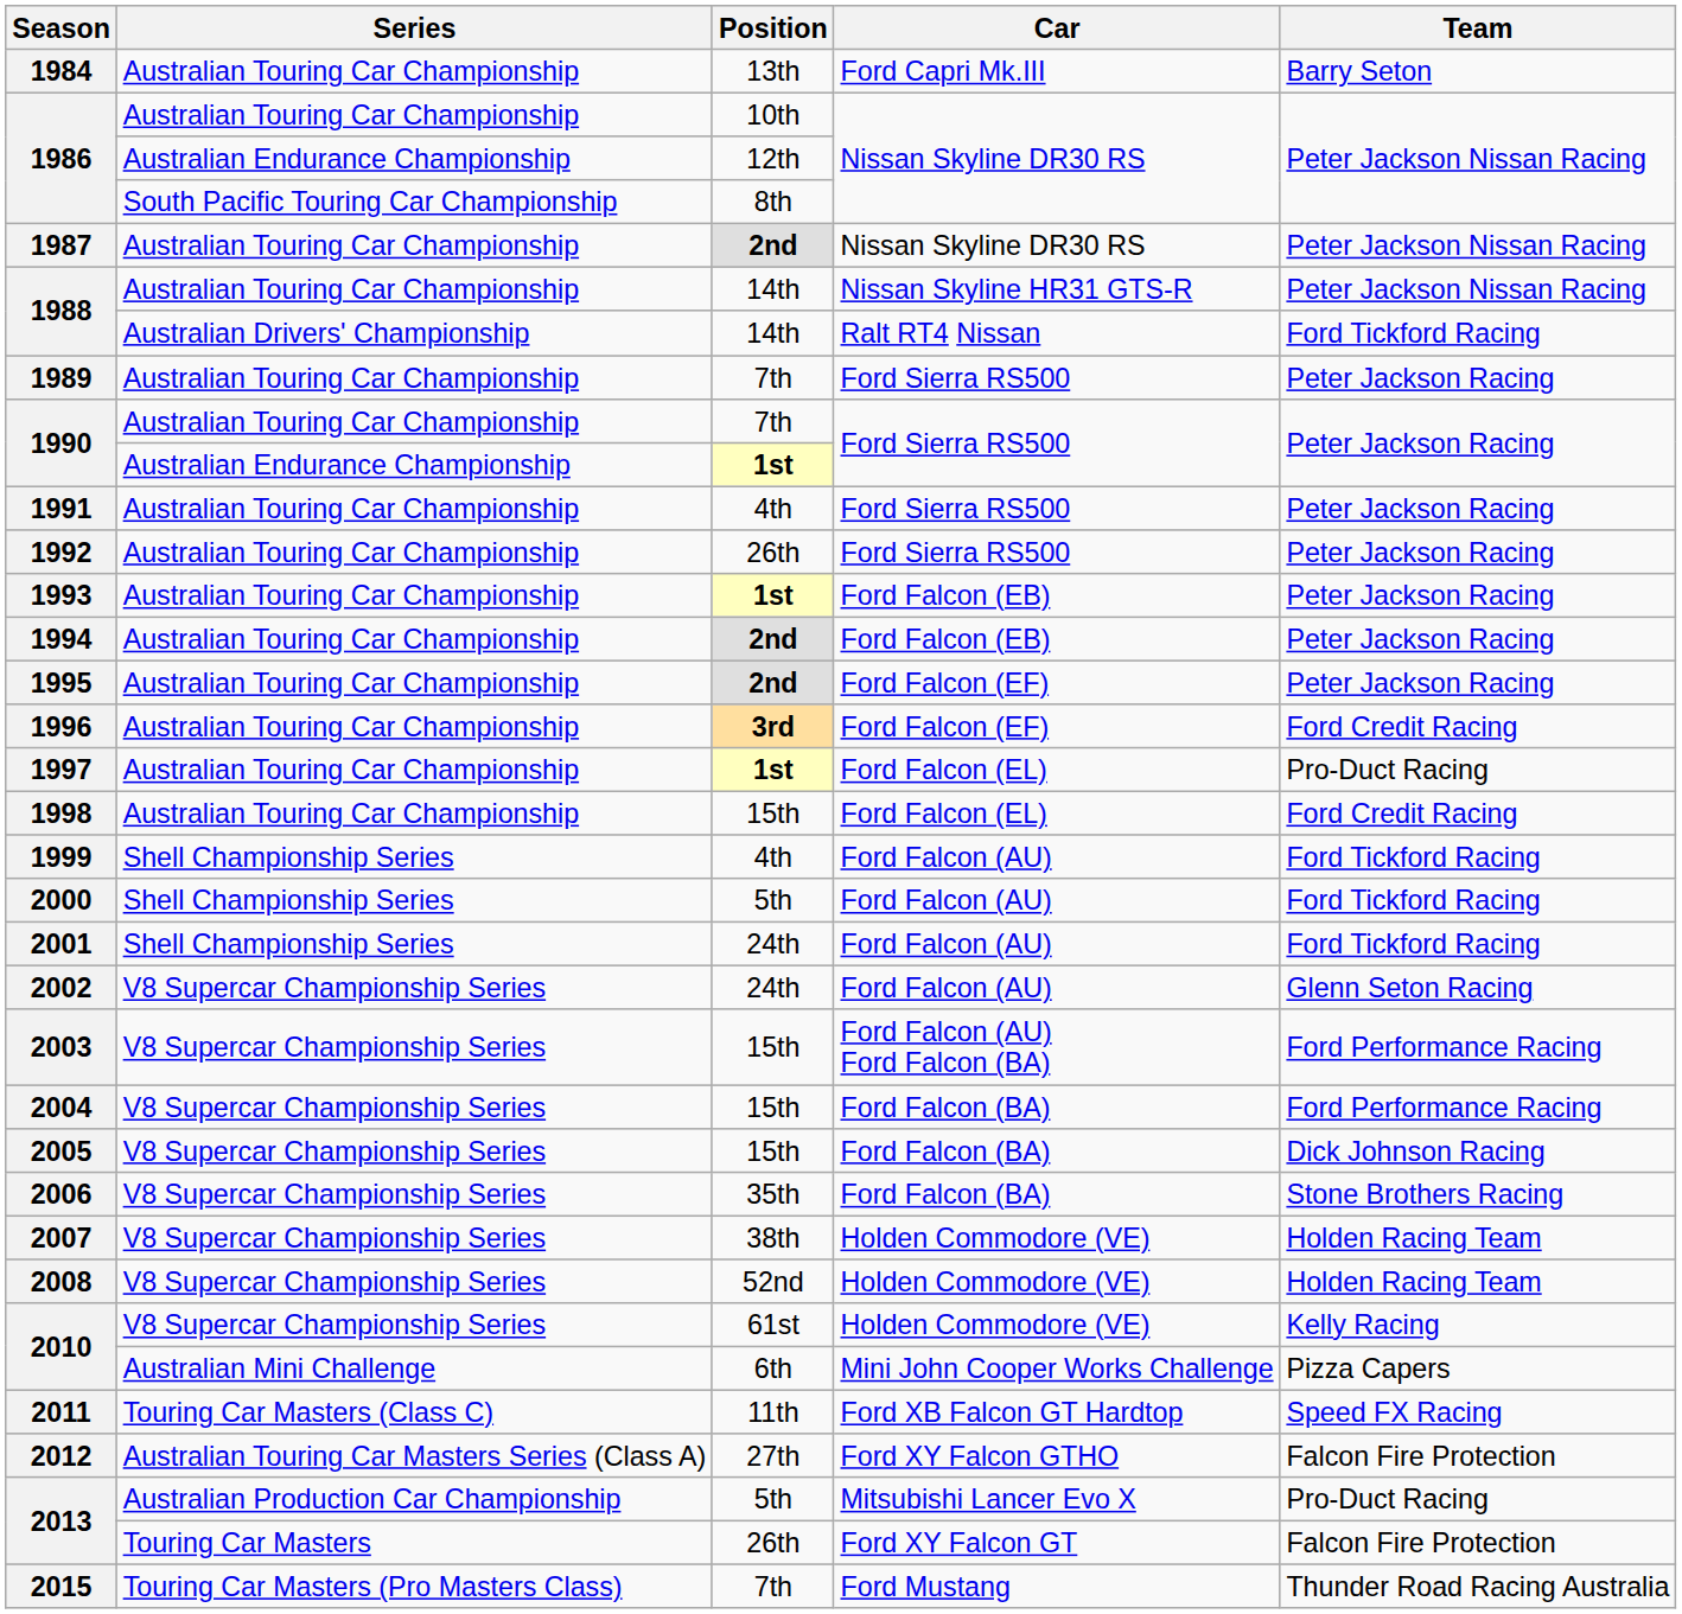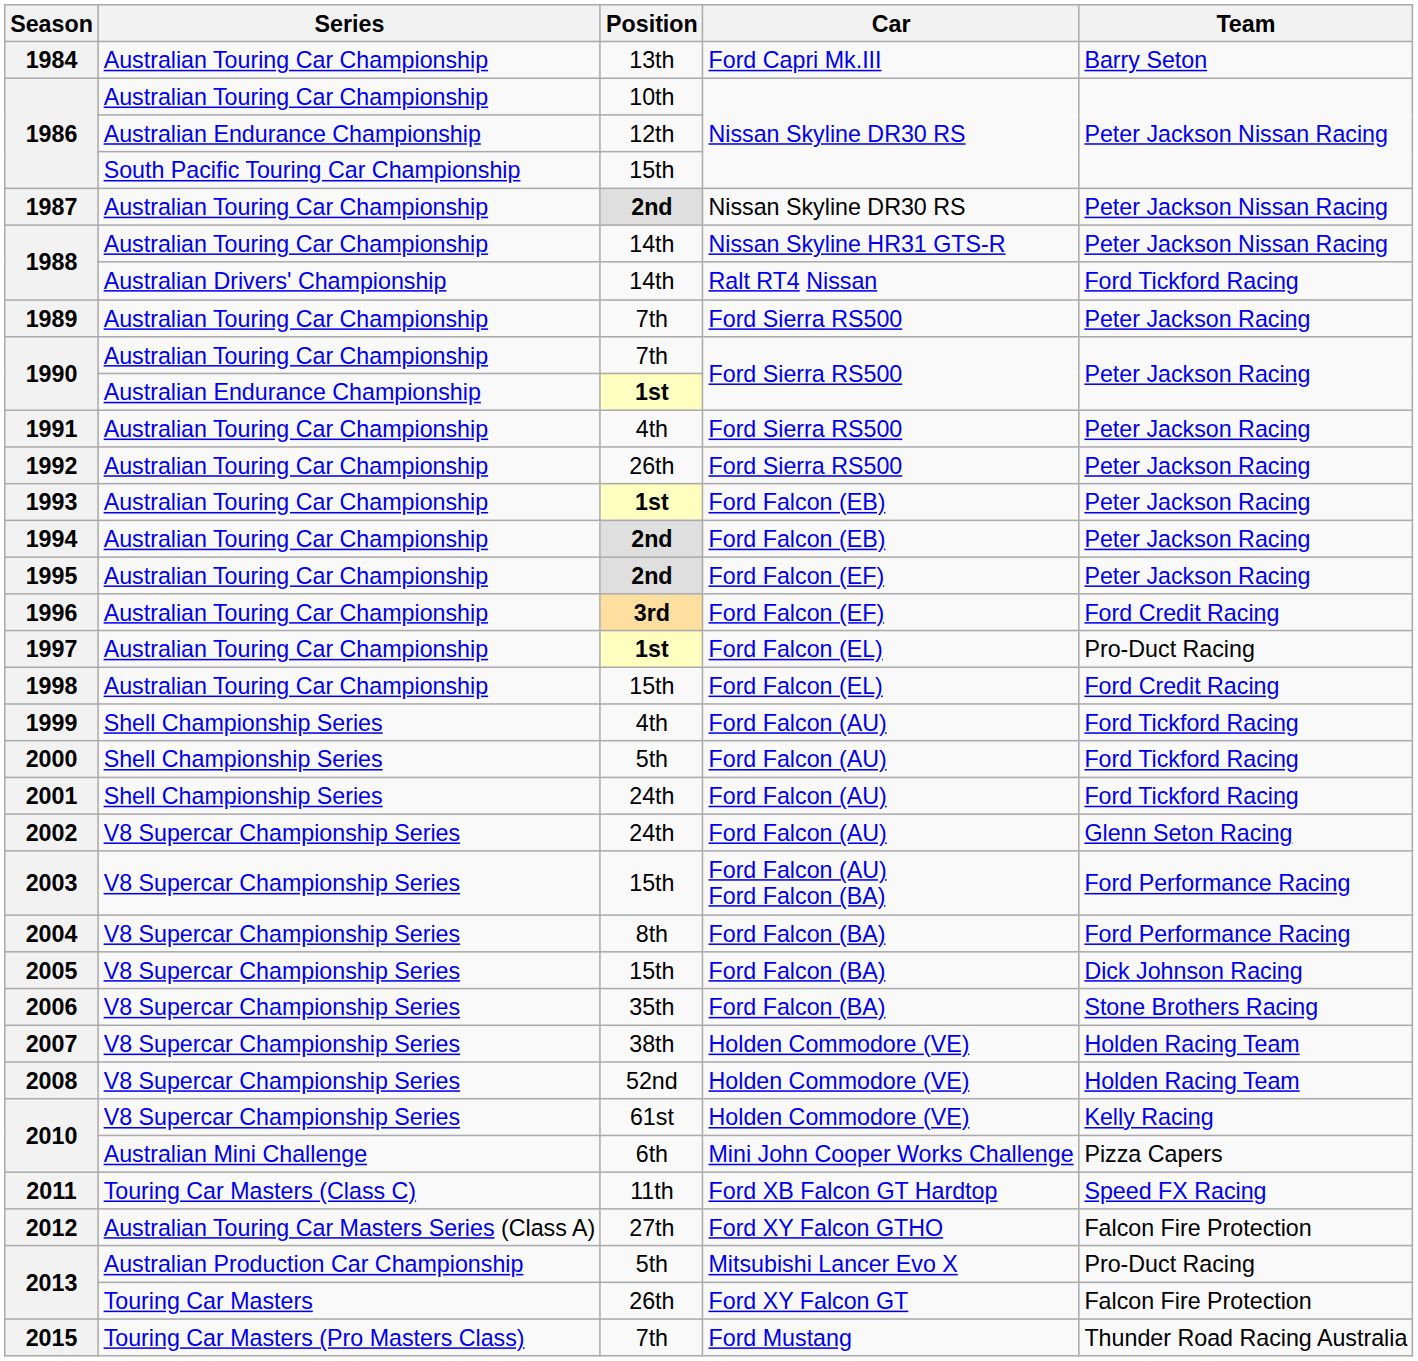1986 / South Pacific Touring Car Championship | Position: 8th -> 15th
2004 | Position: 15th -> 8th
